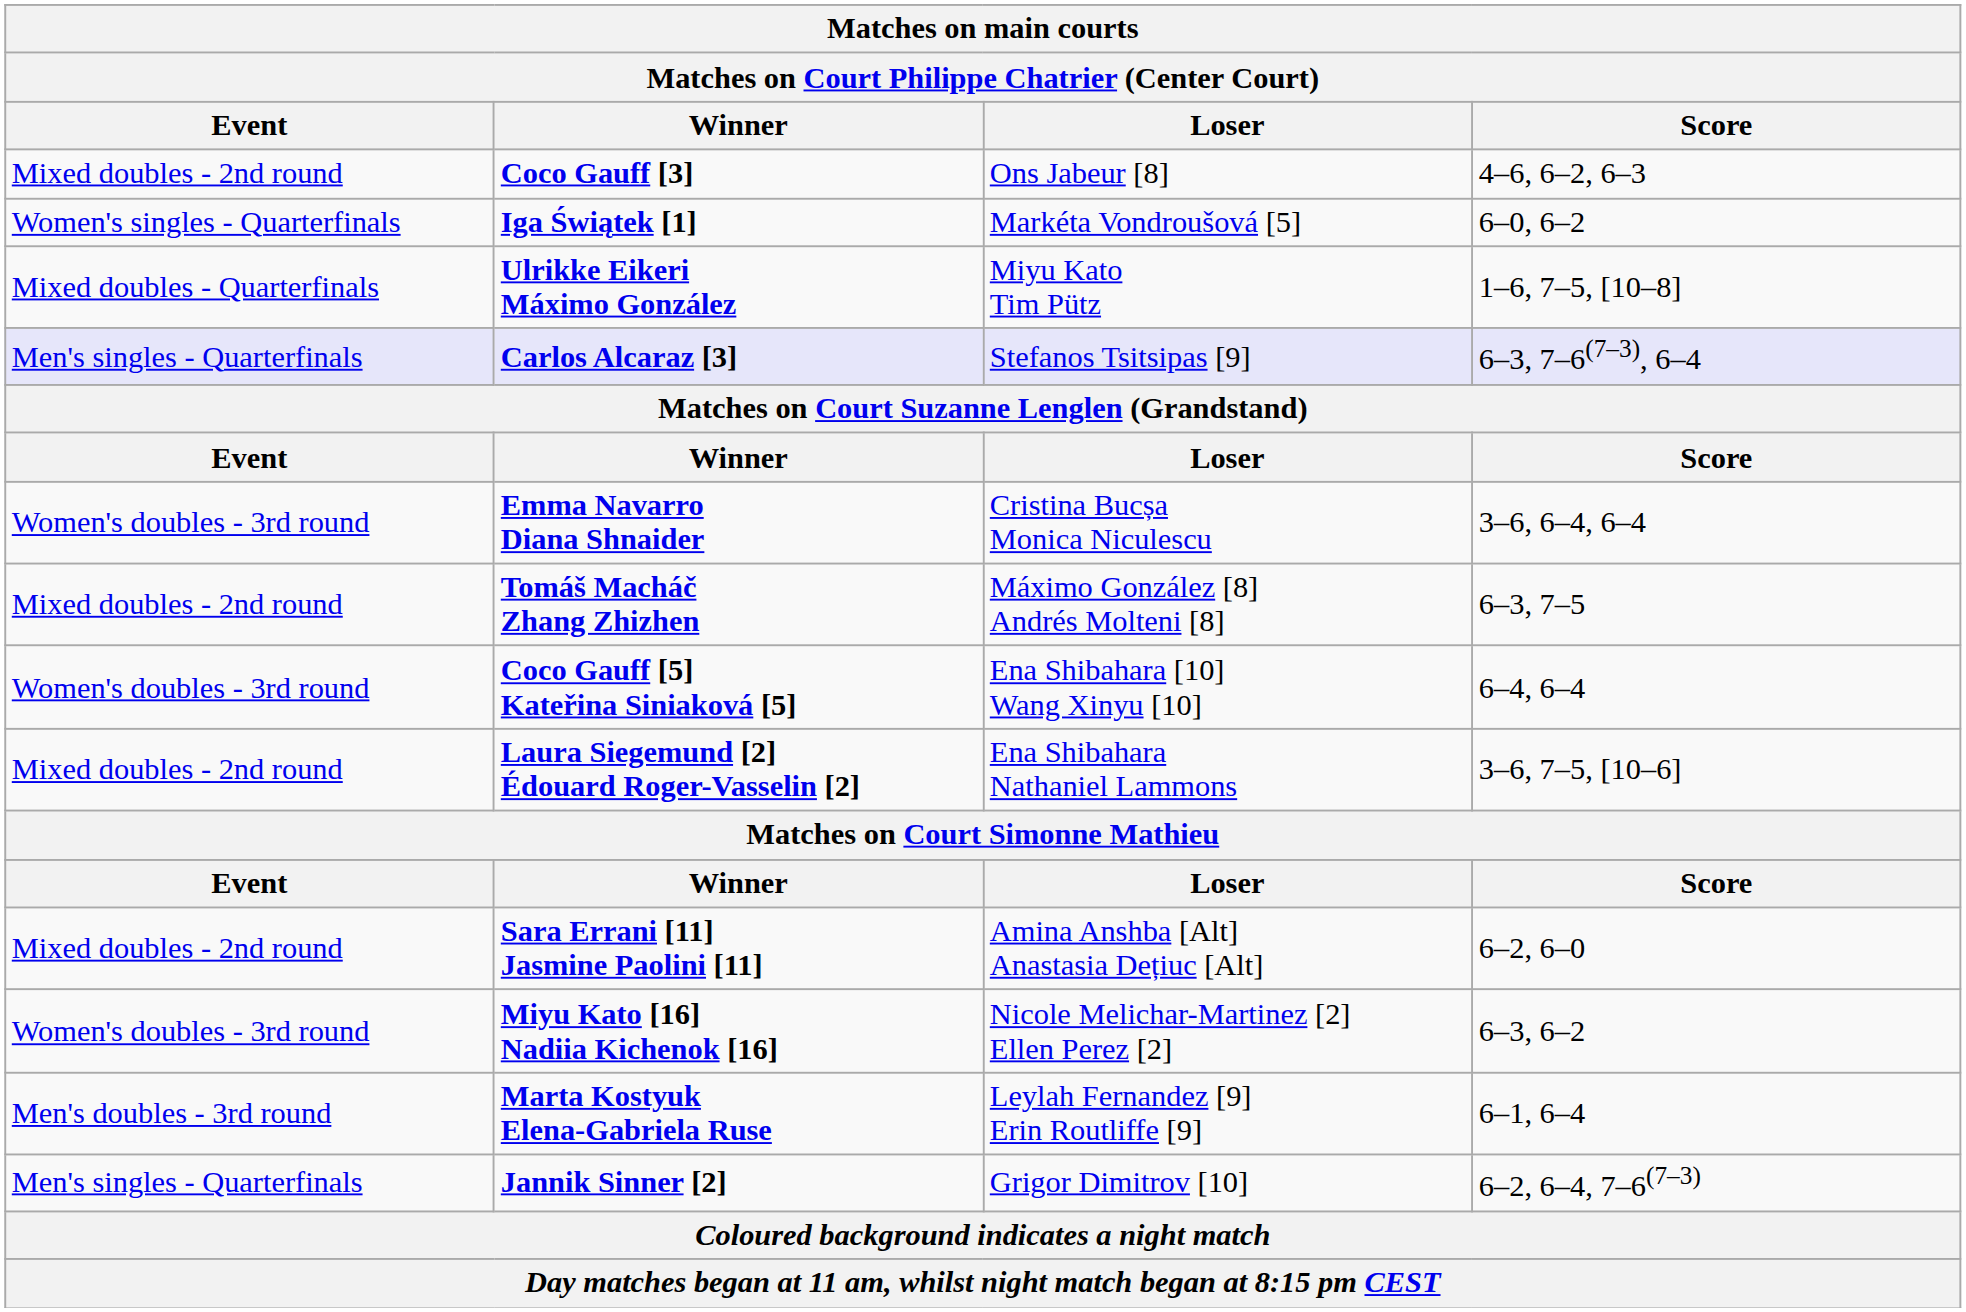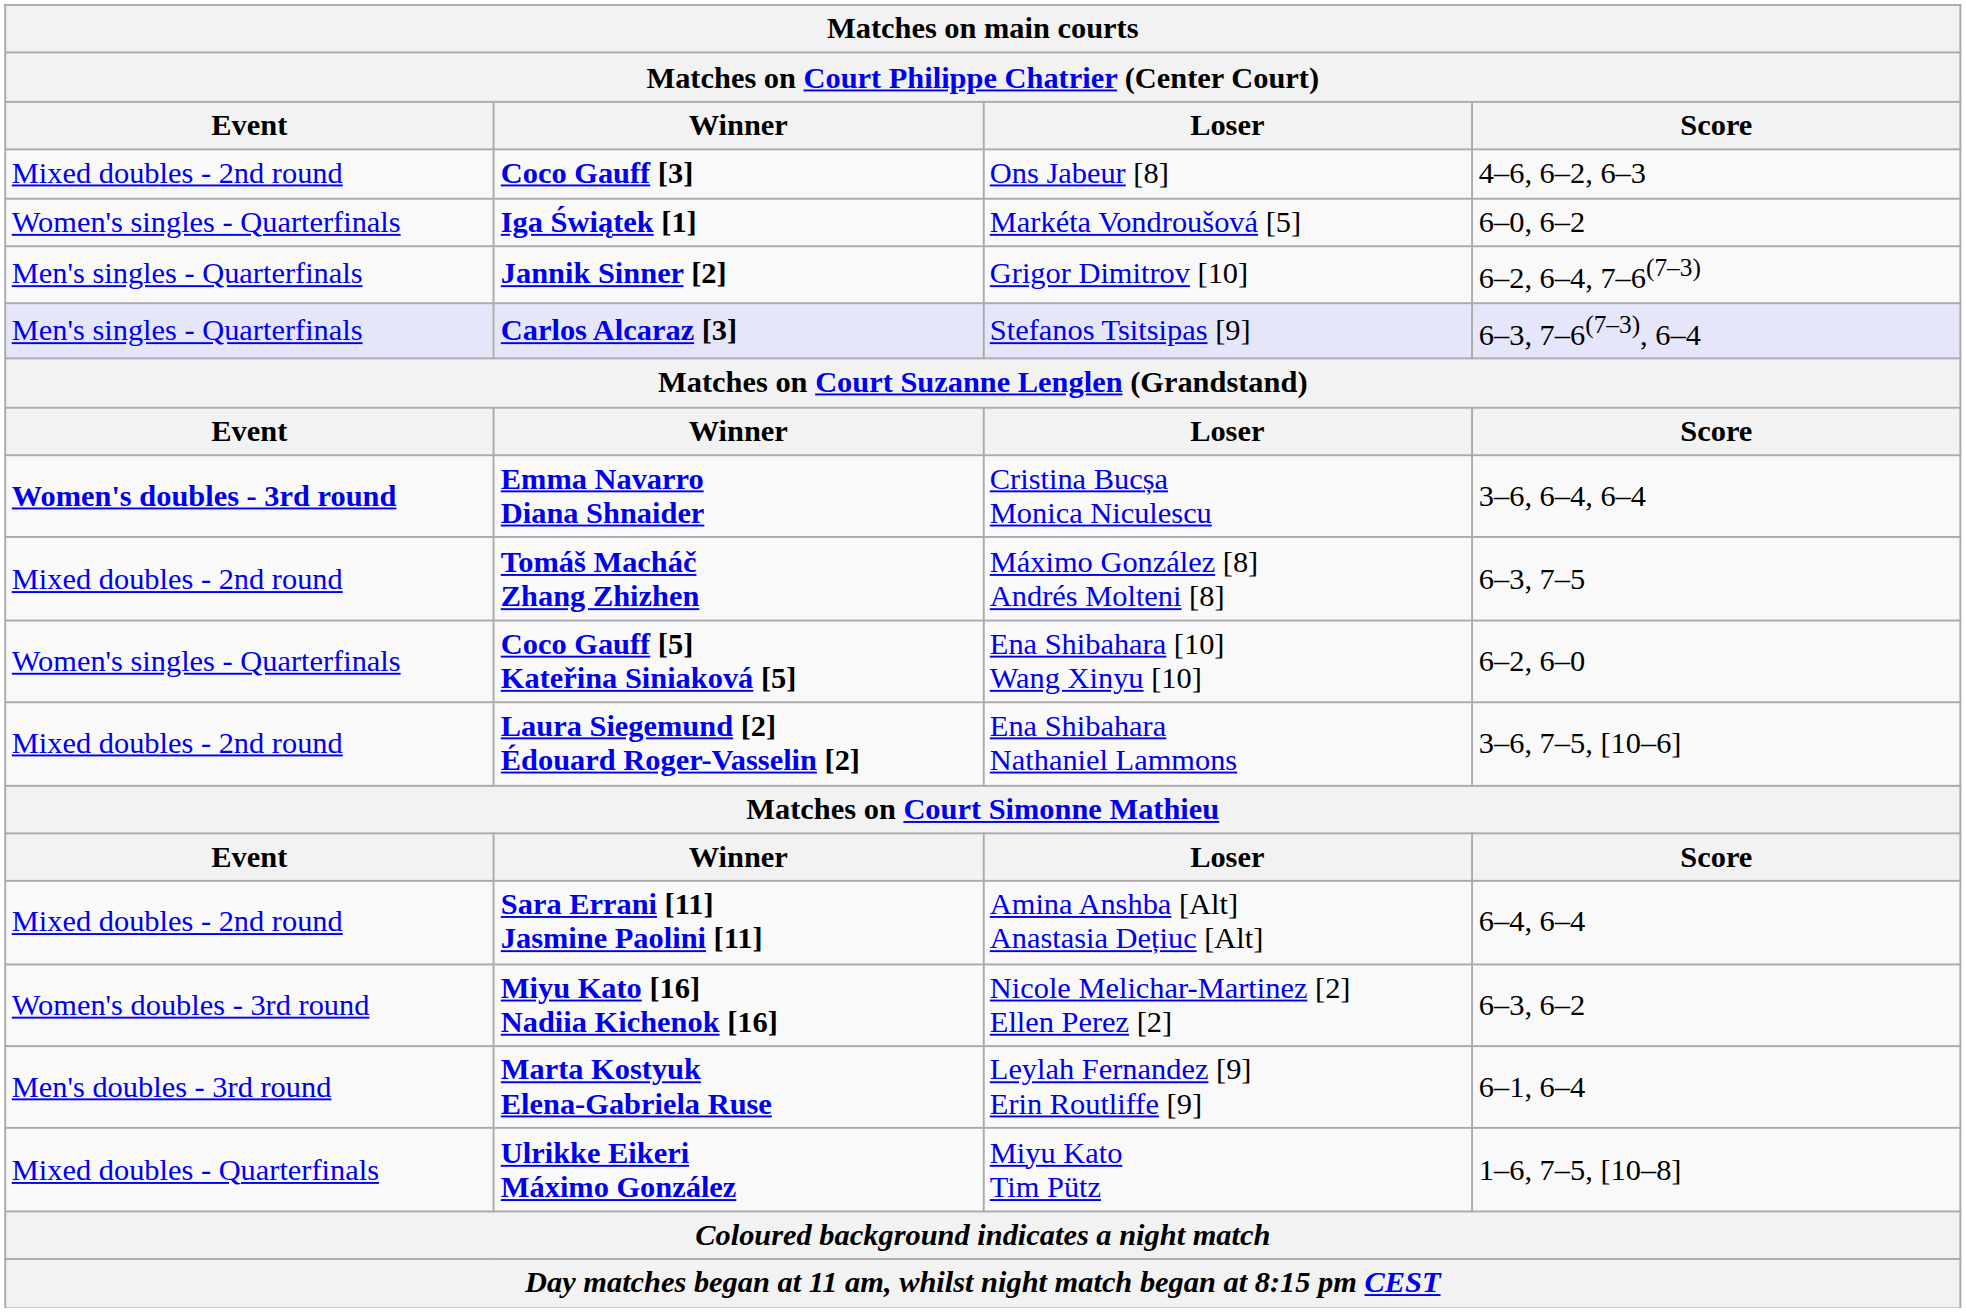rows swapped: Jannik Sinner [2] <-> Ulrikke Eikeri Máximo González
Emma Navarro Diana Shnaider | Event: normal -> bold
Coco Gauff [5] Kateřina Siniaková [5] | Event: Women's doubles - 3rd round -> Women's singles - Quarterfinals
Coco Gauff [5] Kateřina Siniaková [5] | Score: 6–4, 6–4 -> 6–2, 6–0
Sara Errani [11] Jasmine Paolini [11] | Score: 6–2, 6–0 -> 6–4, 6–4
